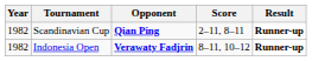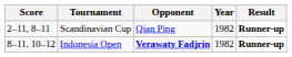columns swapped: Year <-> Score
Scandinavian Cup | Opponent: bold -> normal
